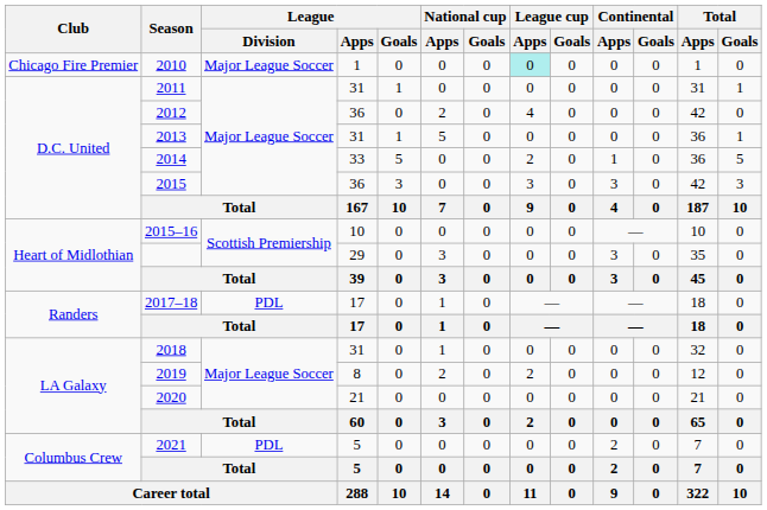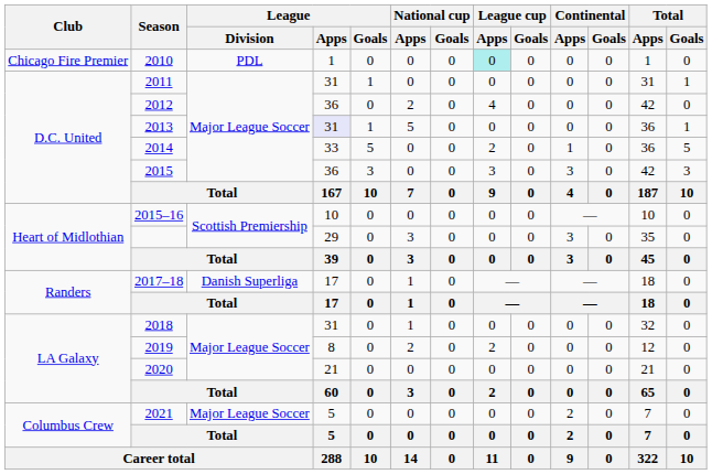2010 | League / Division: Major League Soccer -> PDL
2013 | League / Apps: no background -> lavender background
2017–18 | League / Division: PDL -> Danish Superliga
2021 | League / Division: PDL -> Major League Soccer
